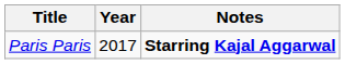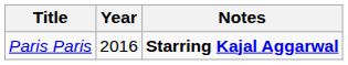Paris Paris | Year: 2017 -> 2016
